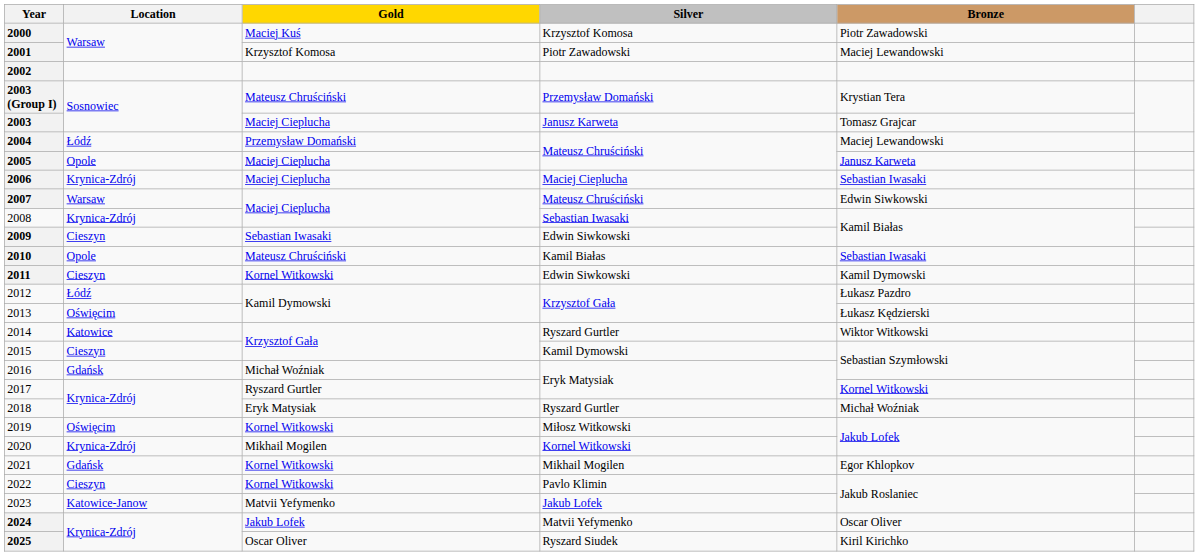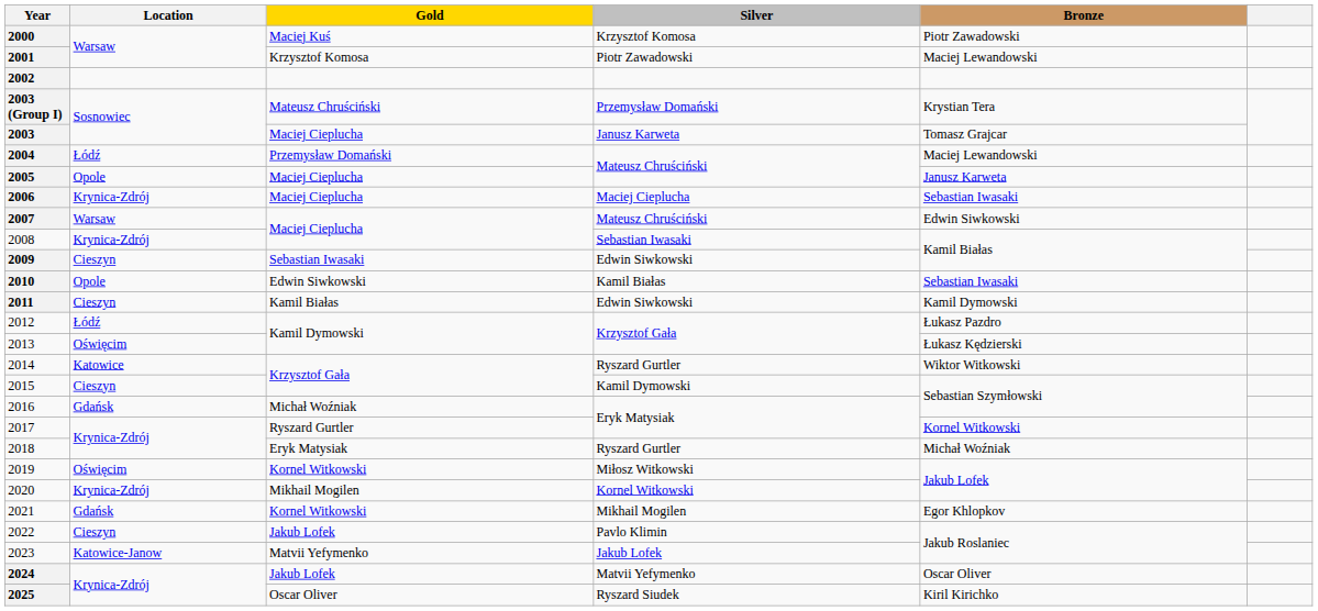2010 | Gold: Mateusz Chruściński -> Edwin Siwkowski
2011 | Gold: Kornel Witkowski -> Kamil Białas
2022 | Gold: Kornel Witkowski -> Jakub Lofek
